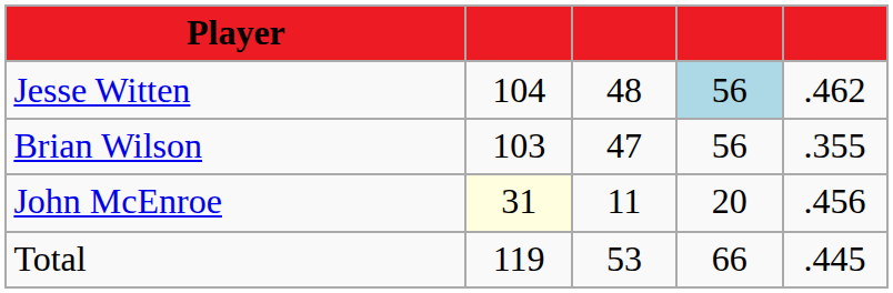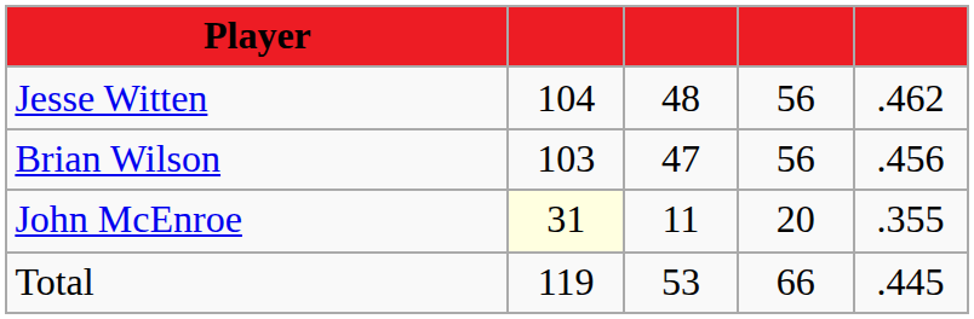Jesse Witten | column 4: lightblue background -> no background
Brian Wilson | column 5: .355 -> .456
John McEnroe | column 5: .456 -> .355
